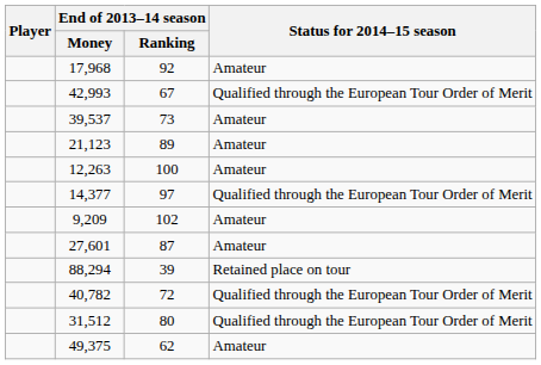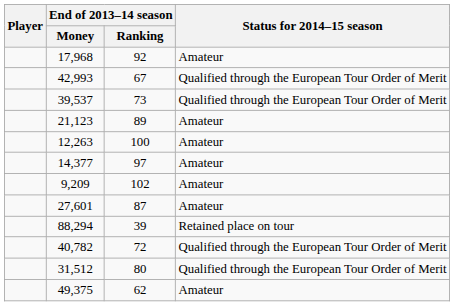39,537 | Status for 2014–15 season: Amateur -> Qualified through the European Tour Order of Merit
14,377 | Status for 2014–15 season: Qualified through the European Tour Order of Merit -> Amateur
